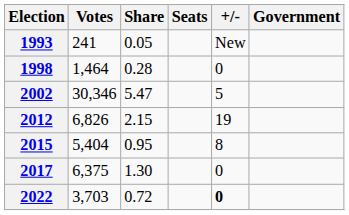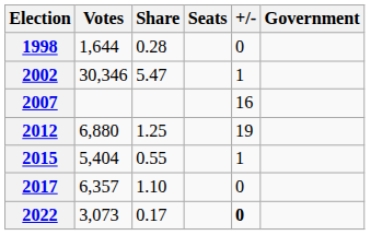- row: 1993 | 241 | 0.05 | New
1998 | Votes: 1,464 -> 1,644
2002 | +/-: 5 -> 1
+ row: 2007 | 16
2012 | Votes: 6,826 -> 6,880
2012 | Share: 2.15 -> 1.25
2015 | Share: 0.95 -> 0.55
2015 | +/-: 8 -> 1
2017 | Votes: 6,375 -> 6,357
2017 | Share: 1.30 -> 1.10
2022 | Votes: 3,703 -> 3,073
2022 | Share: 0.72 -> 0.17
